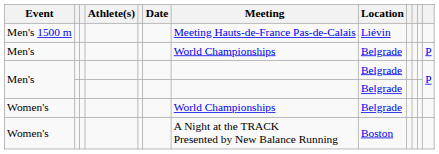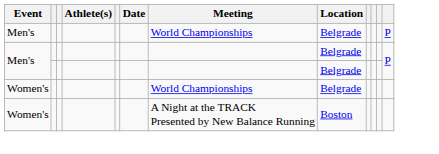- row: Men's 1500 m | Meeting Hauts-de-France Pas-de-Calais | Liévin
